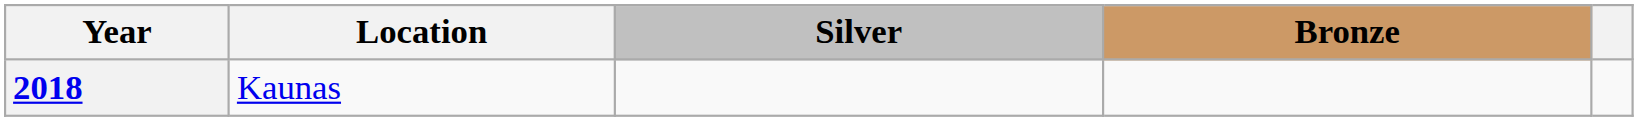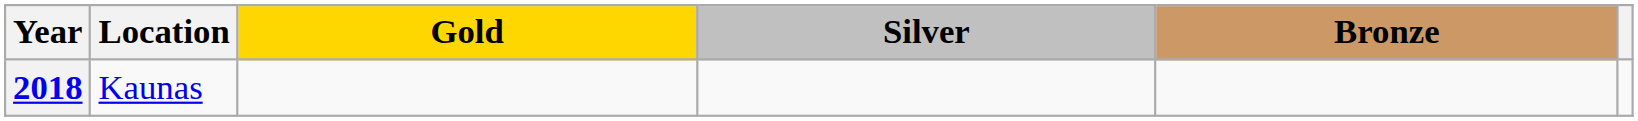+ column: Gold
